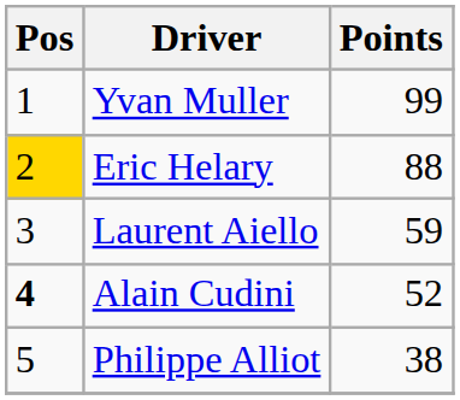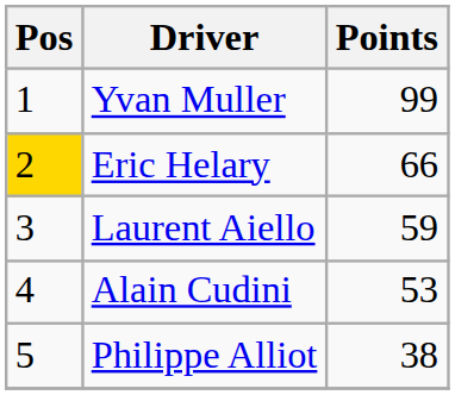Eric Helary | Points: 88 -> 66
Alain Cudini | Pos: bold -> normal
Alain Cudini | Points: 52 -> 53
